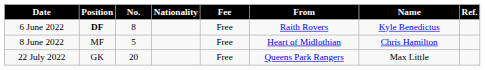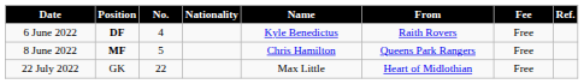columns swapped: Name <-> Fee
6 June 2022 | No.: 8 -> 4
8 June 2022 | Position: normal -> bold
8 June 2022 | From: Heart of Midlothian -> Queens Park Rangers
22 July 2022 | No.: 20 -> 22
22 July 2022 | From: Queens Park Rangers -> Heart of Midlothian
